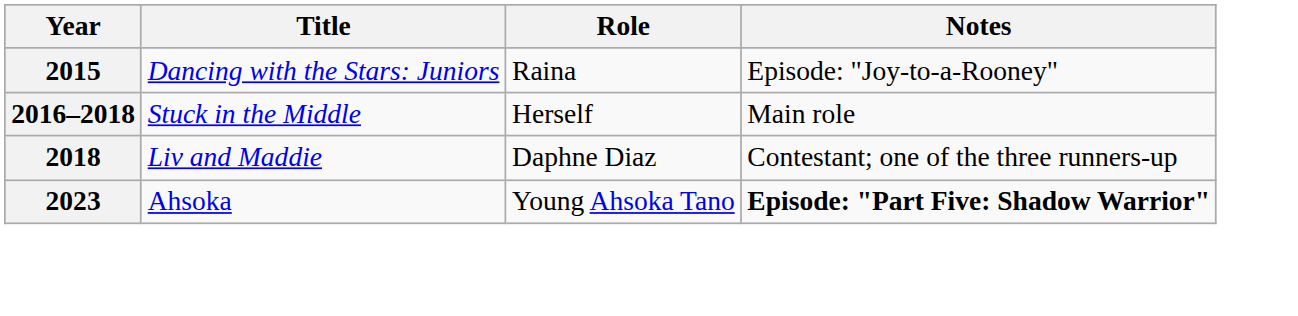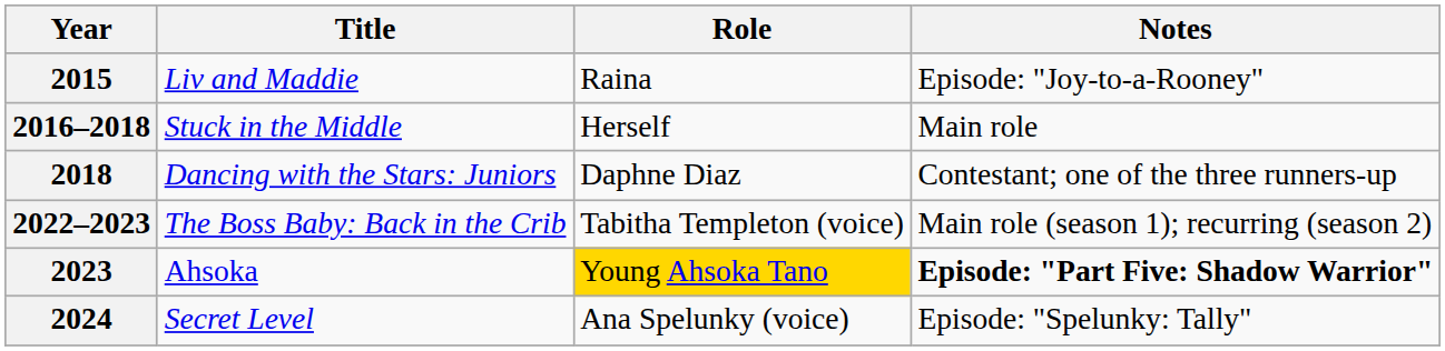2015 | Title: Dancing with the Stars: Juniors -> Liv and Maddie
2018 | Title: Liv and Maddie -> Dancing with the Stars: Juniors
+ row: 2022–2023 | The Boss Baby: Back in the Crib | Tabitha Templeton (voice) | Main role (season 1); recurring (season 2)
2023 | Role: no background -> gold background
+ row: 2024 | Secret Level | Ana Spelunky (voice) | Episode: "Spelunky: Tally"
